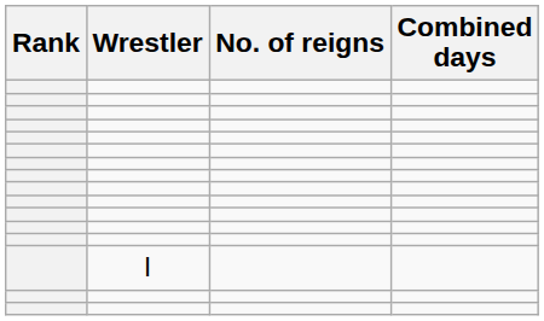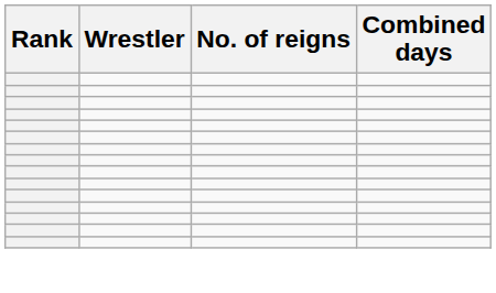- row: l
